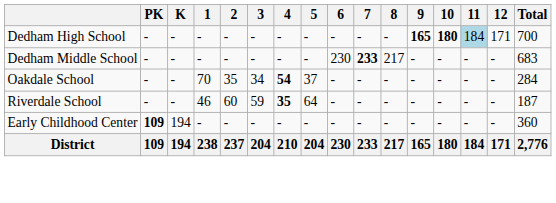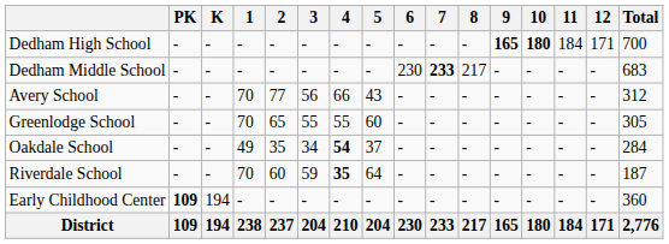Dedham High School | 11: lightblue background -> no background
+ row: Avery School | - | - | 70 | 77 | 56 | 66 | 43 | - | - | - | - | - | - | - | 312
+ row: Greenlodge School | - | - | 70 | 65 | 55 | 55 | 60 | - | - | - | - | - | - | - | 305
Oakdale School | 1: 70 -> 49
Riverdale School | 1: 46 -> 70
